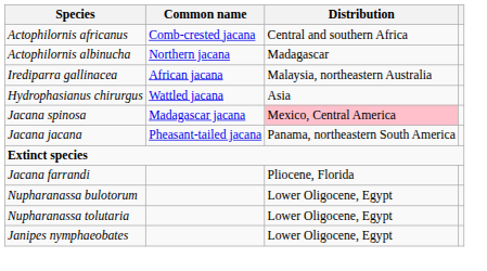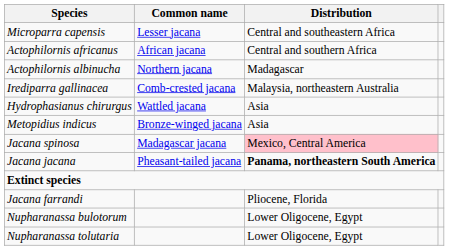+ row: Microparra capensis | Lesser jacana | Central and southeastern Africa
Actophilornis africanus | Common name: Comb-crested jacana -> African jacana
Irediparra gallinacea | Common name: African jacana -> Comb-crested jacana
+ row: Metopidius indicus | Bronze-winged jacana | Asia
Jacana jacana | Distribution: normal -> bold
- row: Janipes nymphaeobates | Lower Oligocene, Egypt
